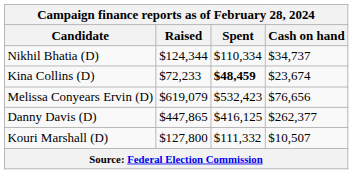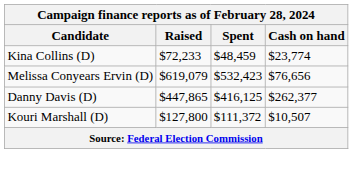- row: Nikhil Bhatia (D) | $124,344 | $110,334 | $34,737
Kina Collins (D) | Spent: bold -> normal
Kina Collins (D) | Cash on hand: $23,674 -> $23,774
Kouri Marshall (D) | Spent: $111,332 -> $111,372
